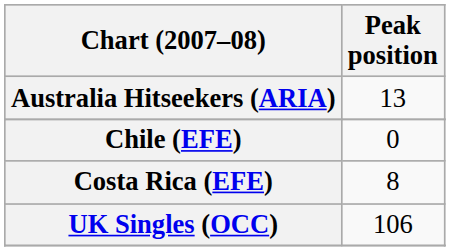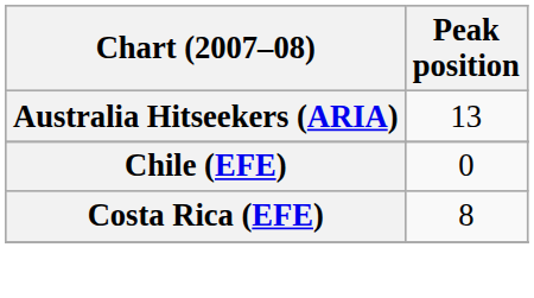- row: UK Singles (OCC) | 106
